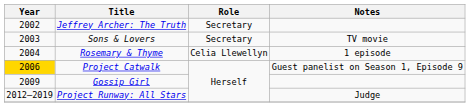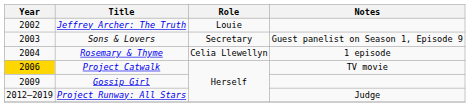Jeffrey Archer: The Truth | Role: Secretary -> Louie
Sons & Lovers | Notes: TV movie -> Guest panelist on Season 1, Episode 9
Project Catwalk | Notes: Guest panelist on Season 1, Episode 9 -> TV movie
